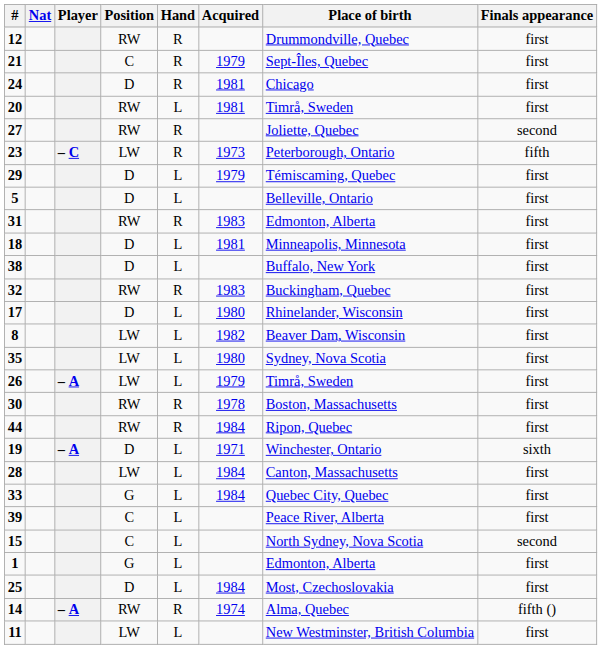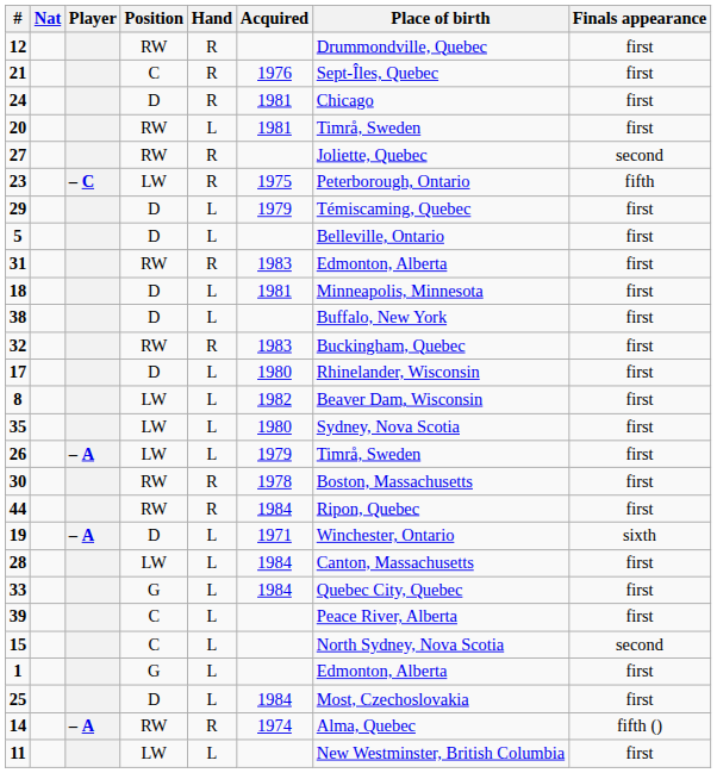21 | Acquired: 1979 -> 1976
23 | Acquired: 1973 -> 1975
